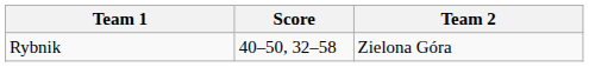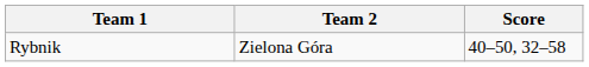columns swapped: Team 2 <-> Score
